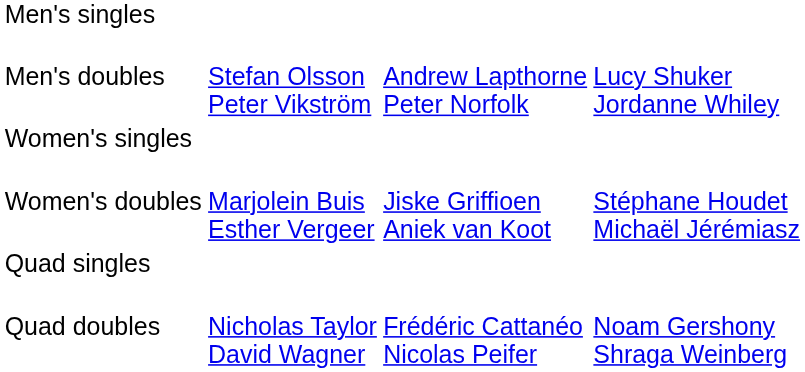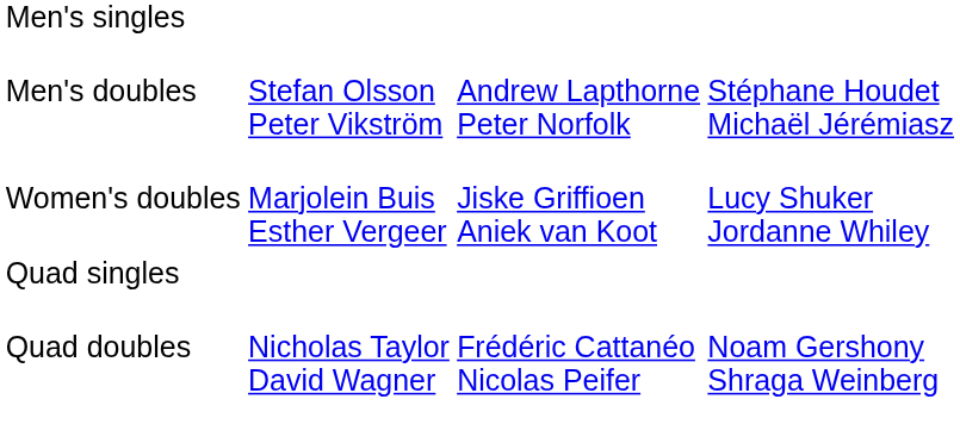Men's doubles | column 4: Lucy Shuker Jordanne Whiley -> Stéphane Houdet Michaël Jérémiasz
- row: Women's singles
Women's doubles | column 4: Stéphane Houdet Michaël Jérémiasz -> Lucy Shuker Jordanne Whiley
